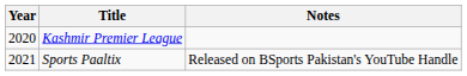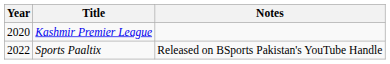Sports Paaltix | Year: 2021 -> 2022
